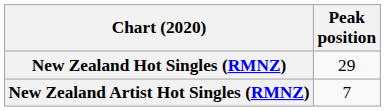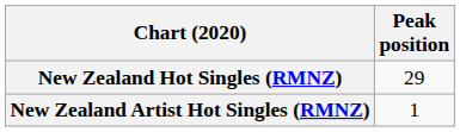New Zealand Artist Hot Singles (RMNZ) | Peak position: 7 -> 1
